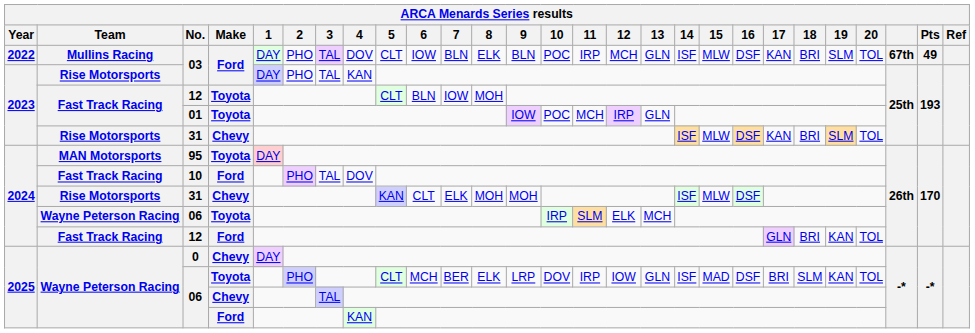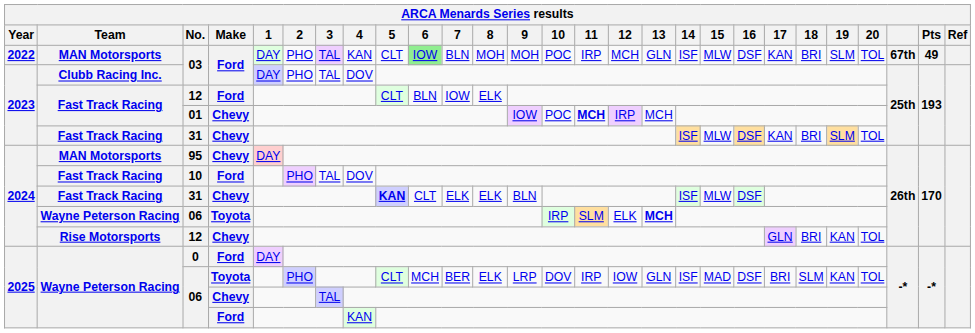2022 / 03 | Team: Mullins Racing -> MAN Motorsports
2022 / 03 | 4: DOV -> KAN
2022 / 03 | 6: no background -> lightgreen background
2022 / 03 | 8: ELK -> MOH
2022 / 03 | 9: BLN -> MOH
2023 / 03 | Team: Rise Motorsports -> Clubb Racing Inc.
2023 / 03 | 4: KAN -> DOV
2023 / 12 | Make: Toyota -> Ford
2023 / 12 | 8: MOH -> ELK
01 | Make: Toyota -> Chevy
01 | 11: normal -> bold
01 | 13: GLN -> MCH
2023 / 31 | Team: Rise Motorsports -> Fast Track Racing
95 | Make: Toyota -> Chevy
2024 / 31 | Team: Rise Motorsports -> Fast Track Racing
2024 / 31 | 5: normal -> bold
2024 / 31 | 8: MOH -> ELK
2024 / 31 | 9: MOH -> BLN
2024 / 06 | 13: normal -> bold
2024 / 12 | Team: Fast Track Racing -> Rise Motorsports
2024 / 12 | Make: Ford -> Chevy
0 | Make: Chevy -> Ford
